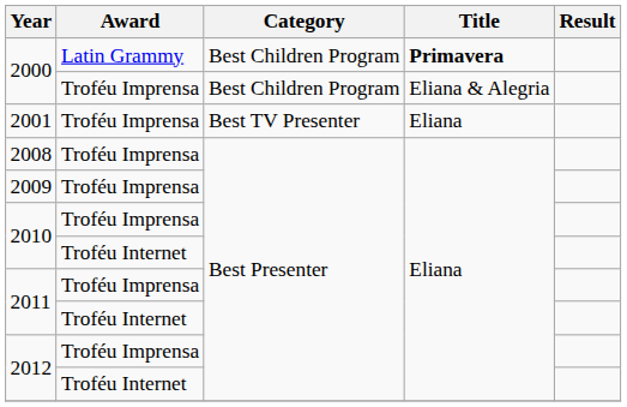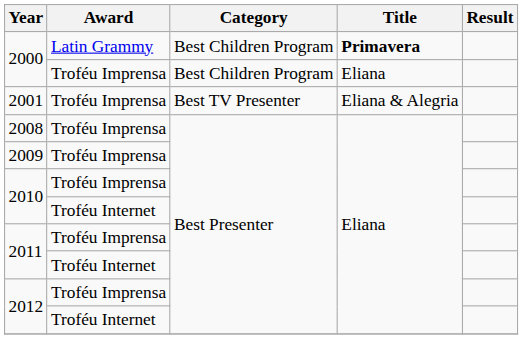2000 / Troféu Imprensa | Title: Eliana & Alegria -> Eliana
2001 | Title: Eliana -> Eliana & Alegria
